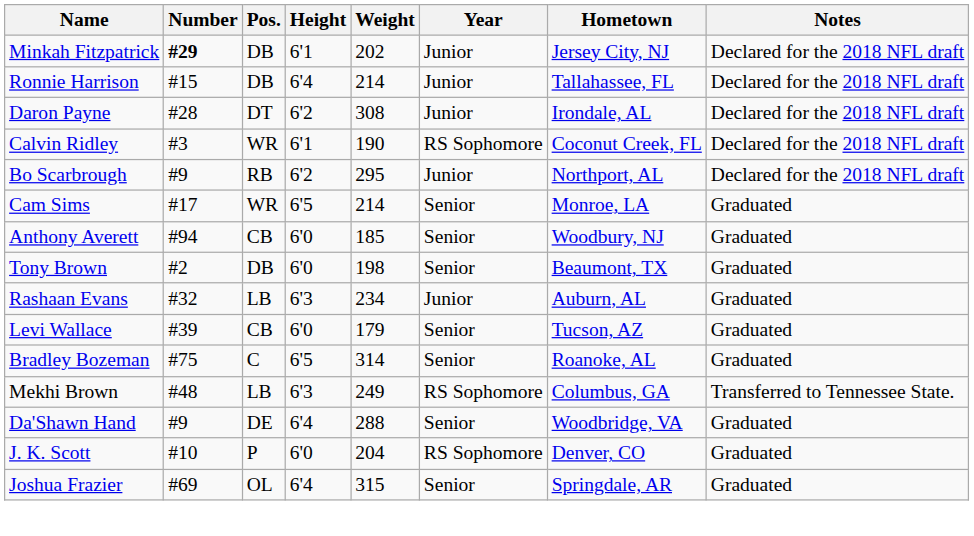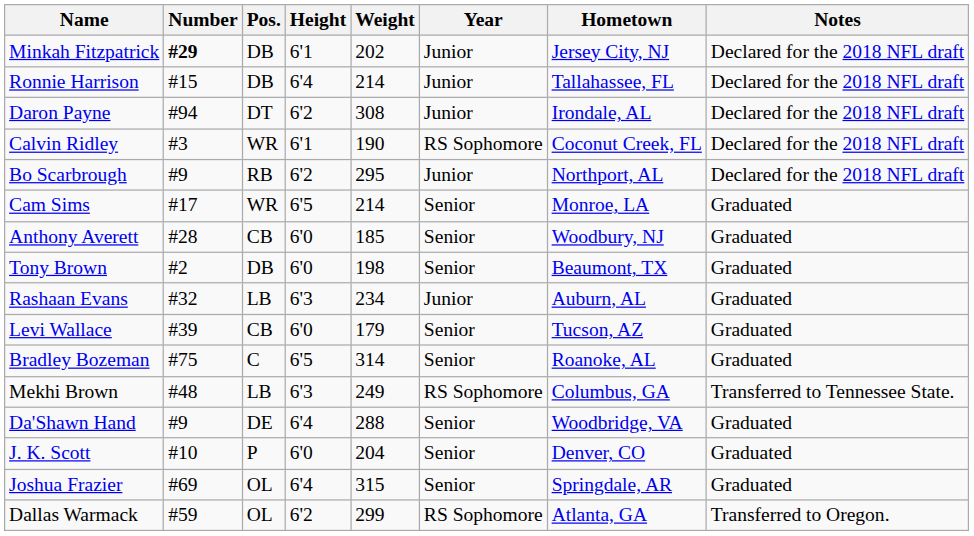Daron Payne | Number: #28 -> #94
Anthony Averett | Number: #94 -> #28
J. K. Scott | Year: RS Sophomore -> Senior
+ row: Dallas Warmack | #59 | OL | 6'2 | 299 | RS Sophomore | Atlanta, GA | Transferred to Oregon.
